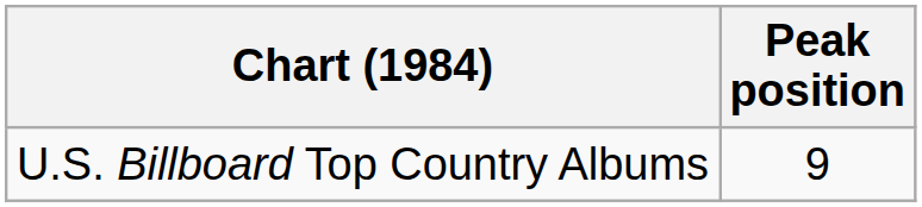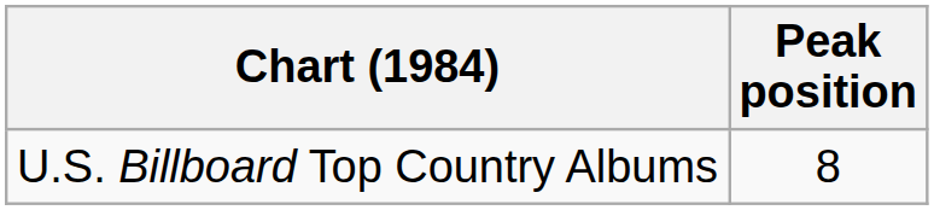U.S. Billboard Top Country Albums | Peak position: 9 -> 8
